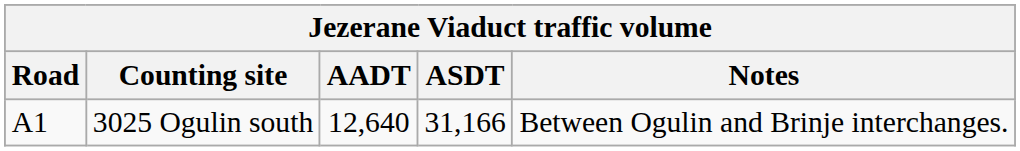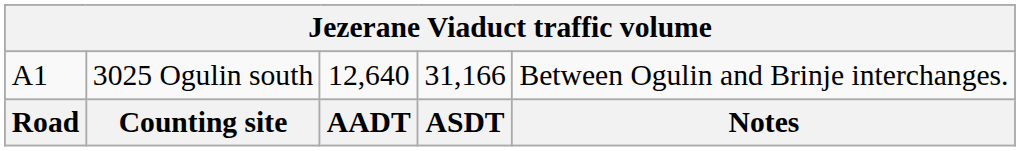rows swapped: Road <-> A1
